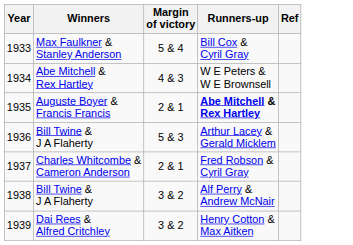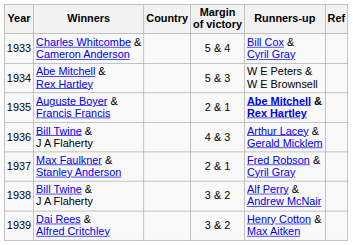+ column: Country
1933 | Winners: Max Faulkner & Stanley Anderson -> Charles Whitcombe & Cameron Anderson
1934 | Margin of victory: 4 & 3 -> 5 & 3
1936 | Margin of victory: 5 & 3 -> 4 & 3
1937 | Winners: Charles Whitcombe & Cameron Anderson -> Max Faulkner & Stanley Anderson
